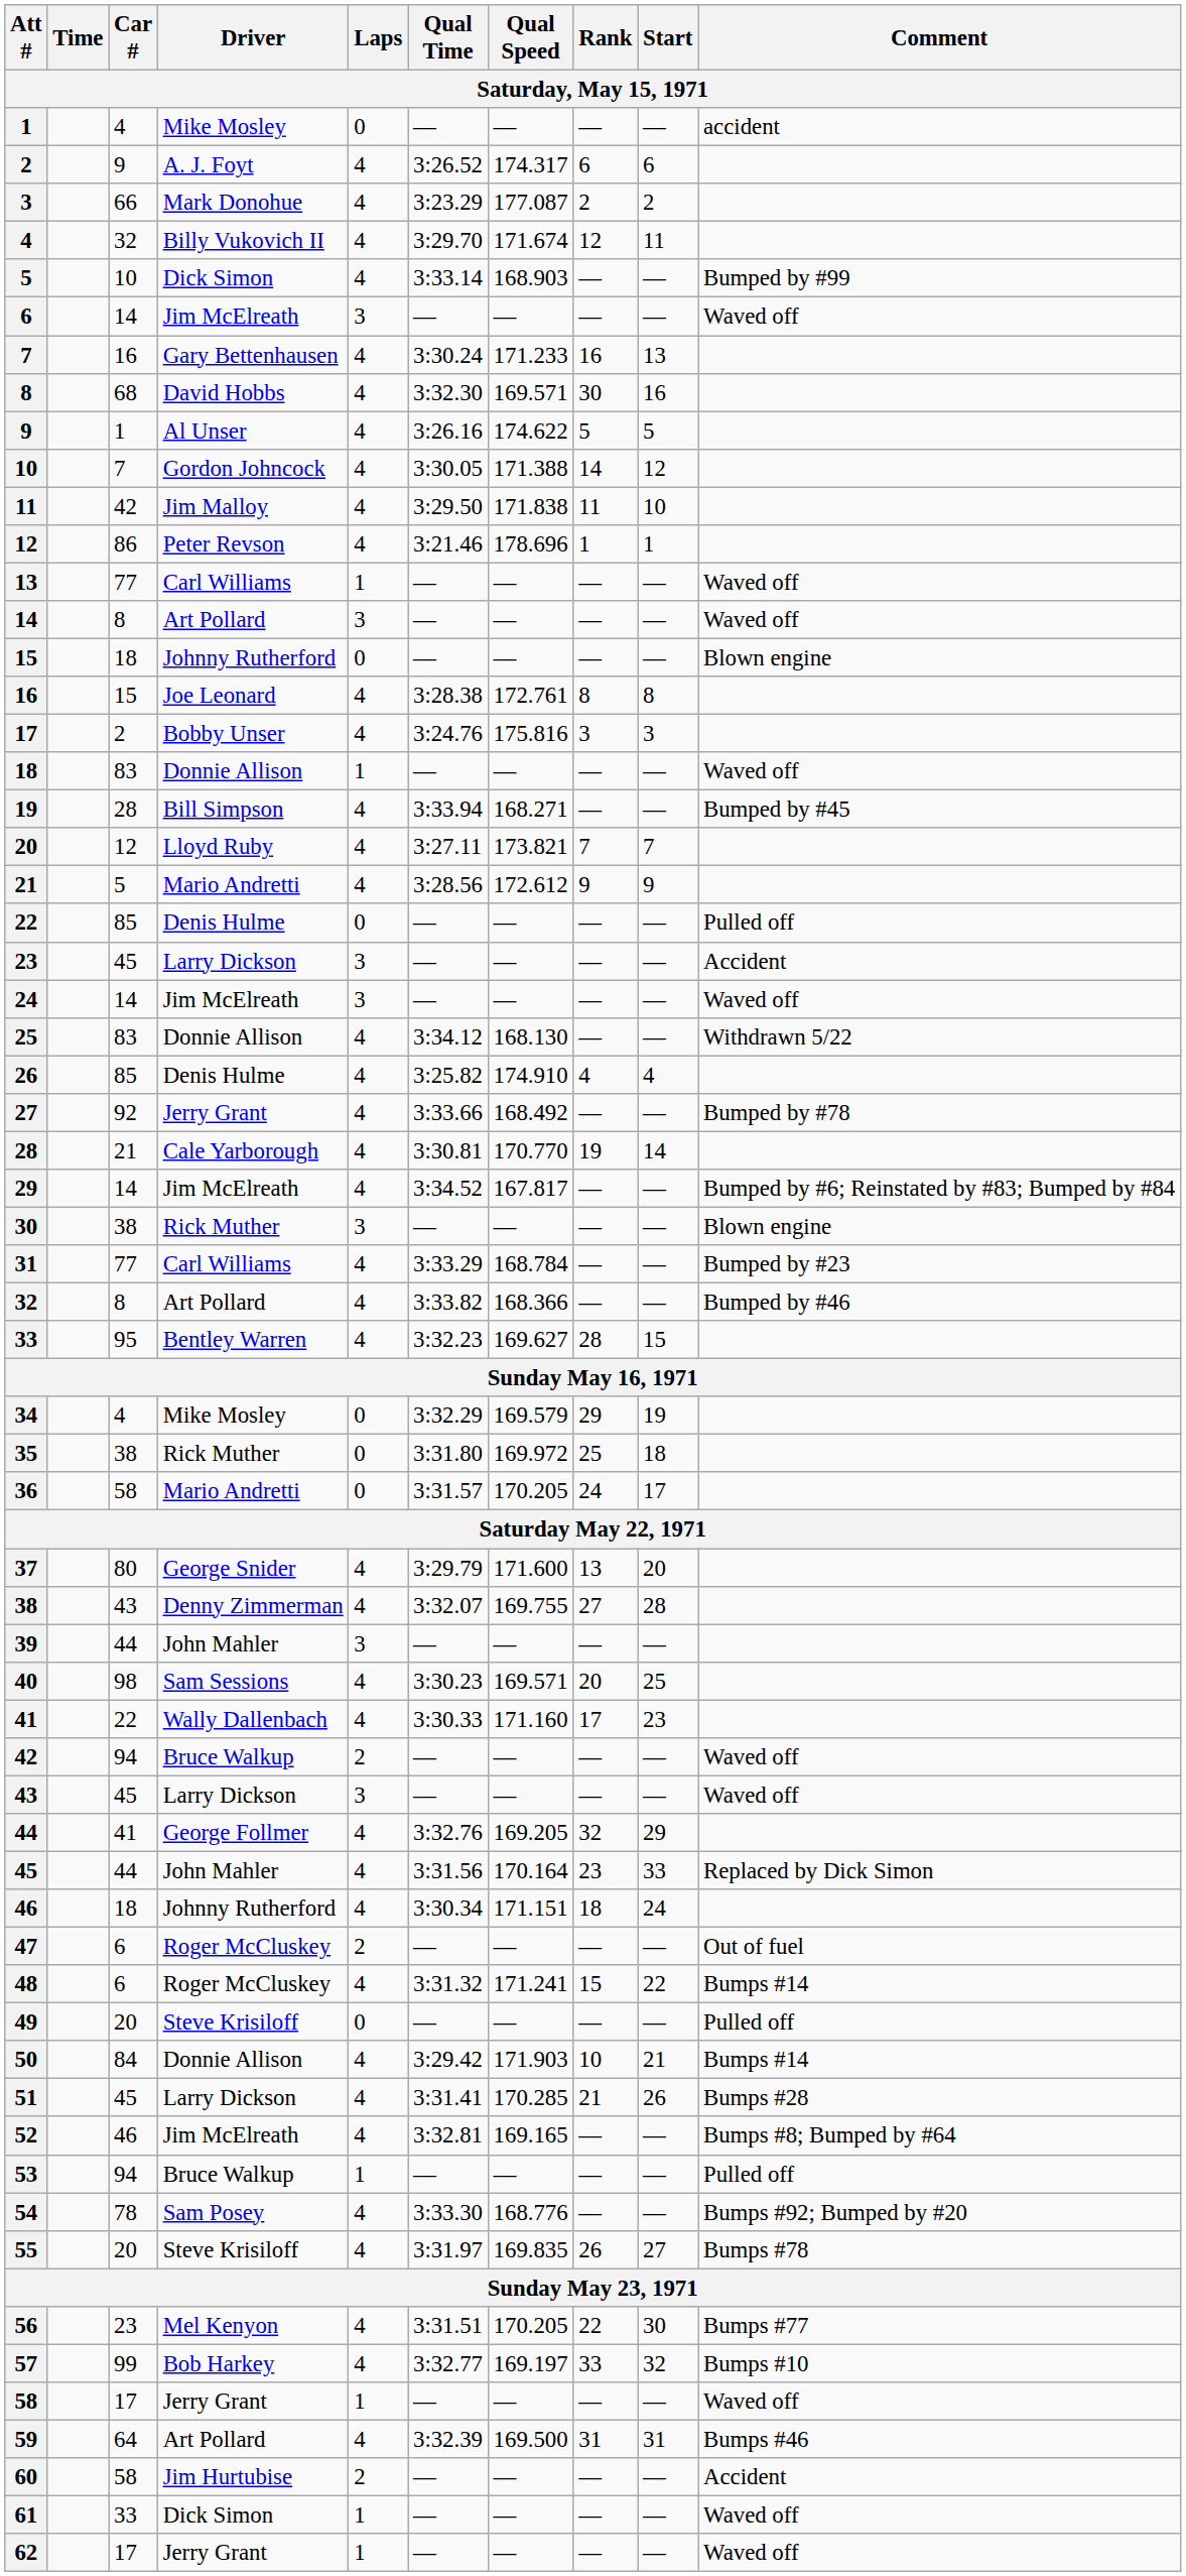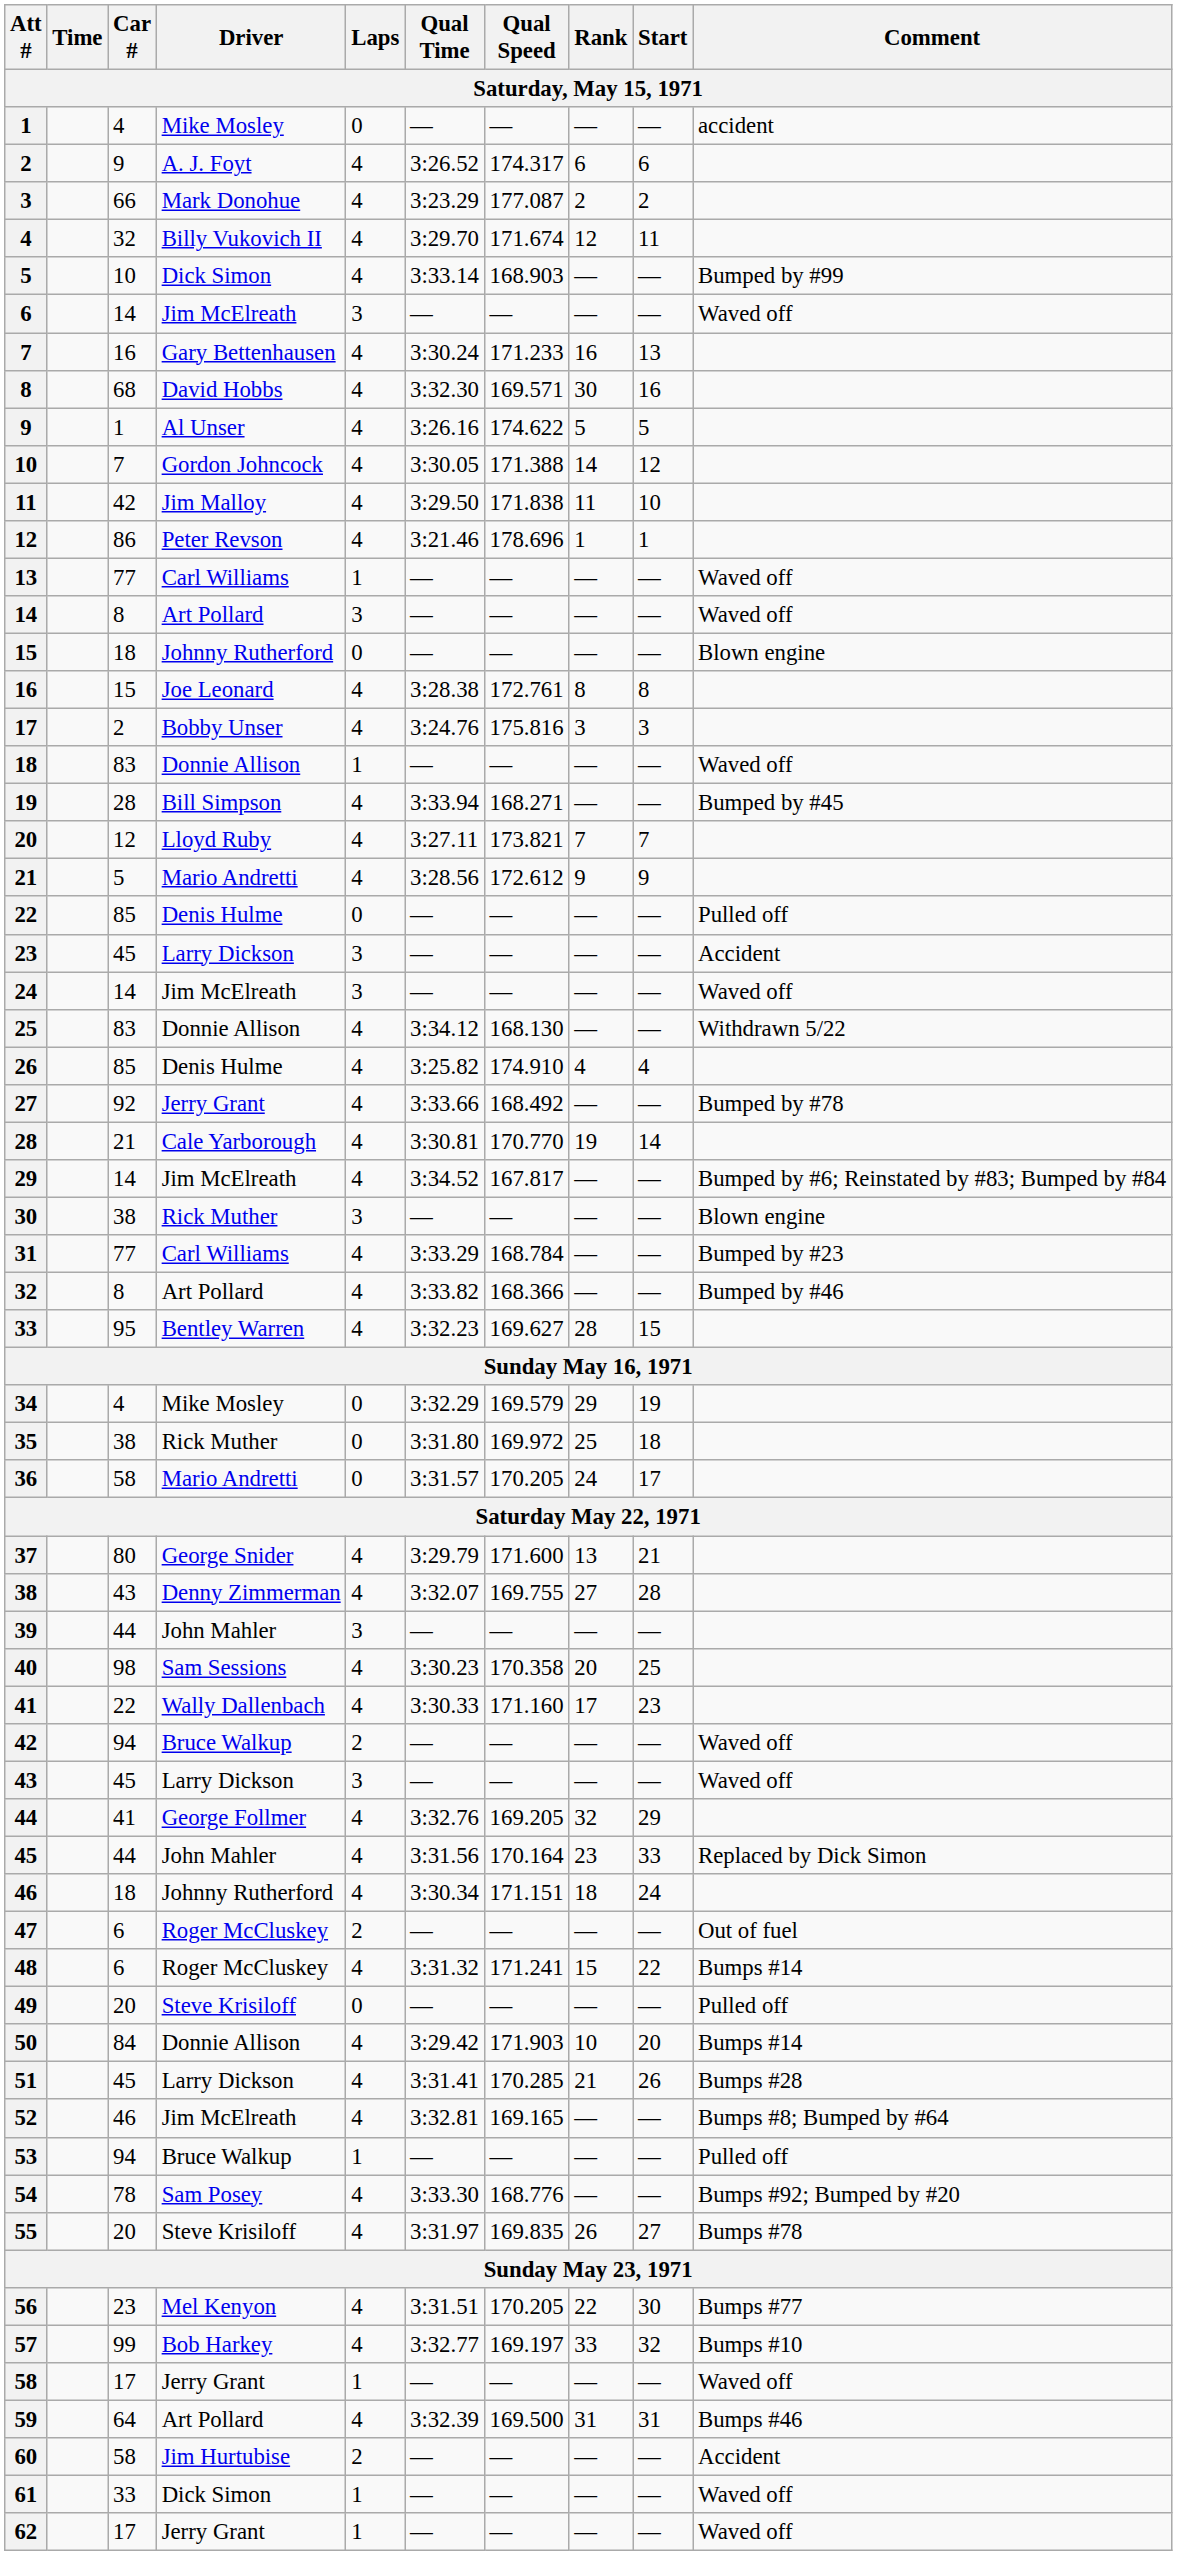37 | Start: 20 -> 21
40 | Qual Speed: 169.571 -> 170.358
50 | Start: 21 -> 20
